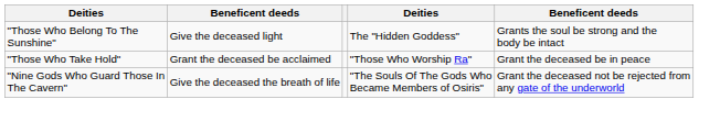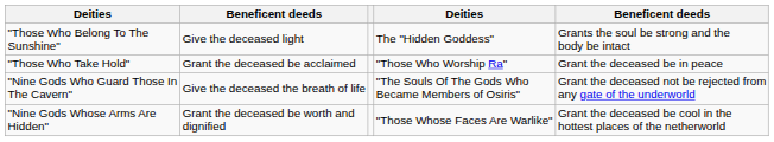+ row: "Nine Gods Whose Arms Are Hidden" | Grant the deceased be worth and dignified | "Those Whose Faces Are Warlike" | Grant the deceased be cool in the hottest places of the netherworld
